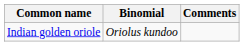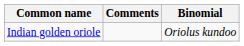columns swapped: Binomial <-> Comments
